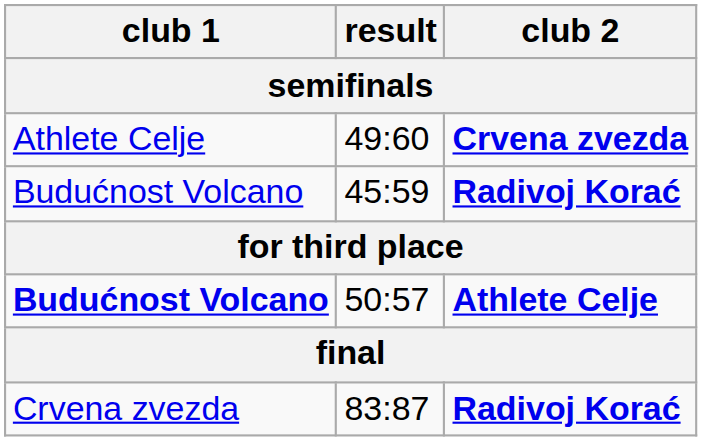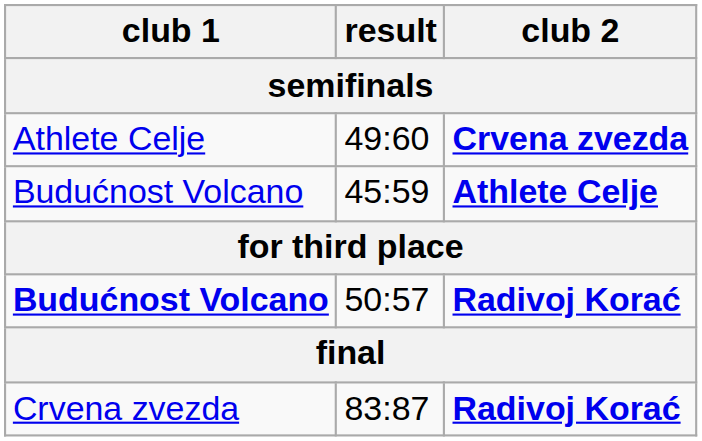45:59 | club 2: Radivoj Korać -> Athlete Celje
50:57 | club 2: Athlete Celje -> Radivoj Korać
